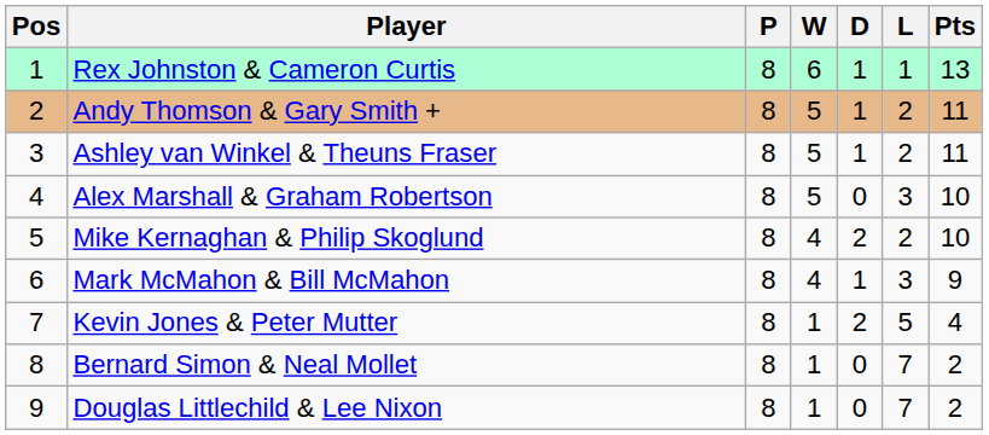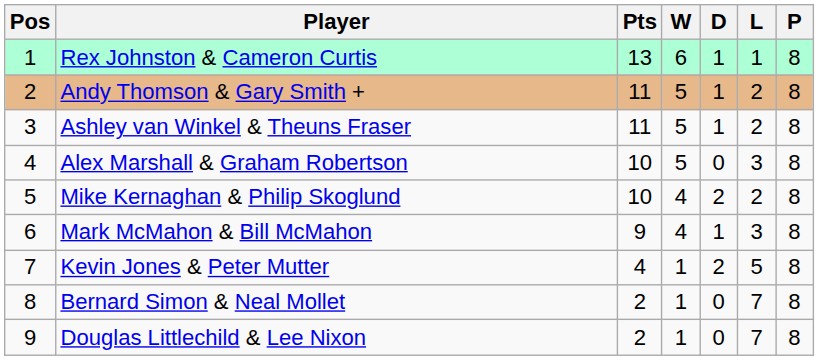columns swapped: P <-> Pts
